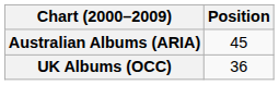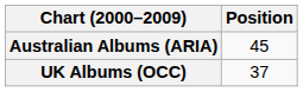UK Albums (OCC) | Position: 36 -> 37
